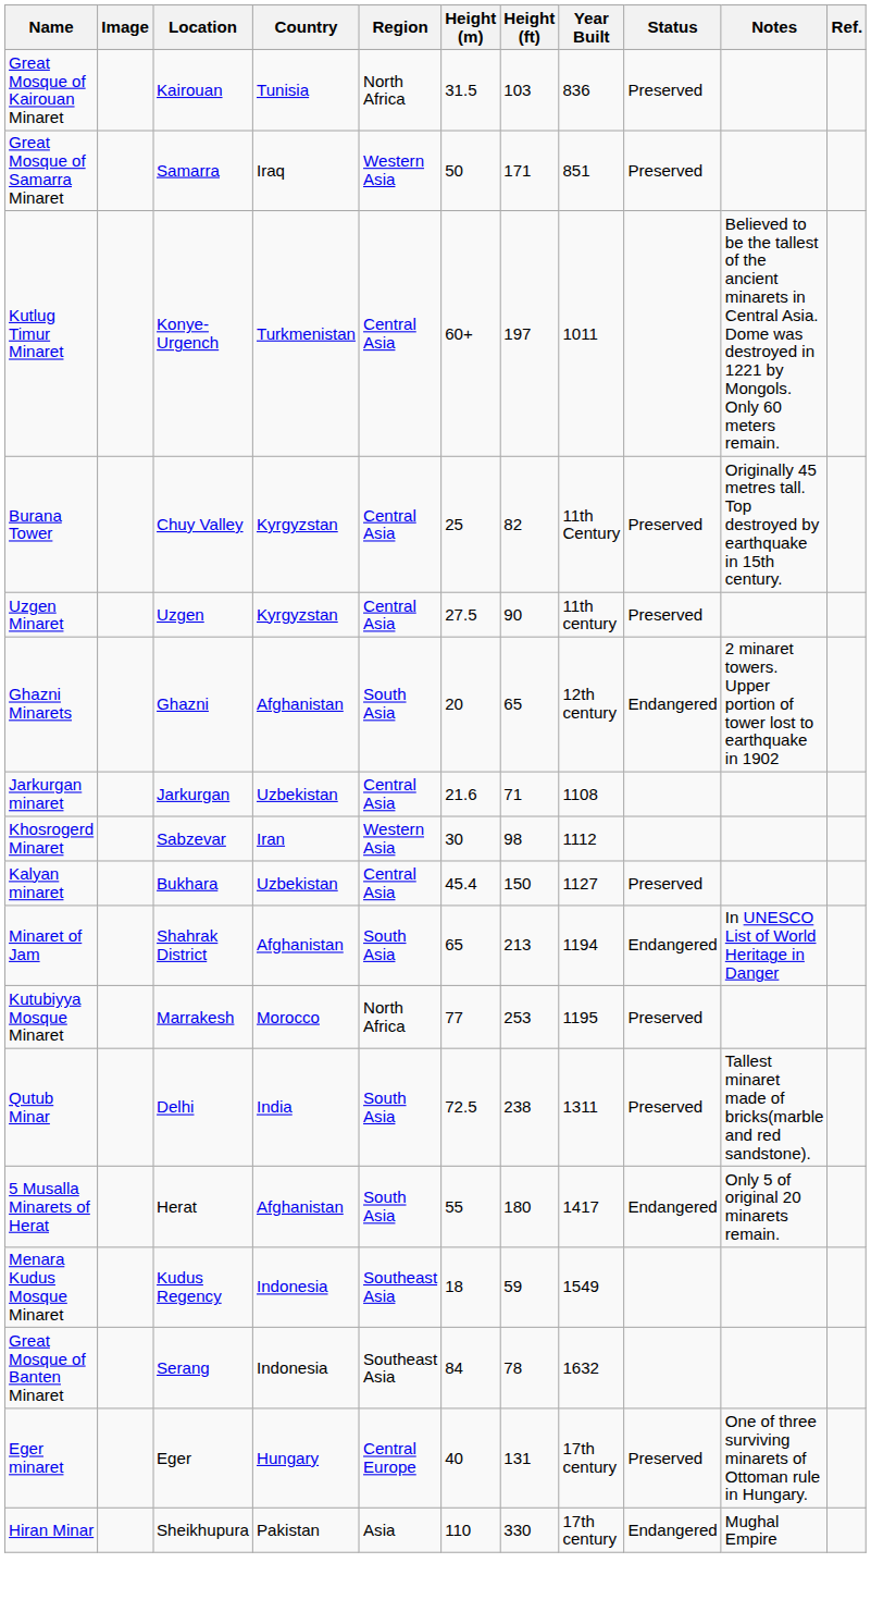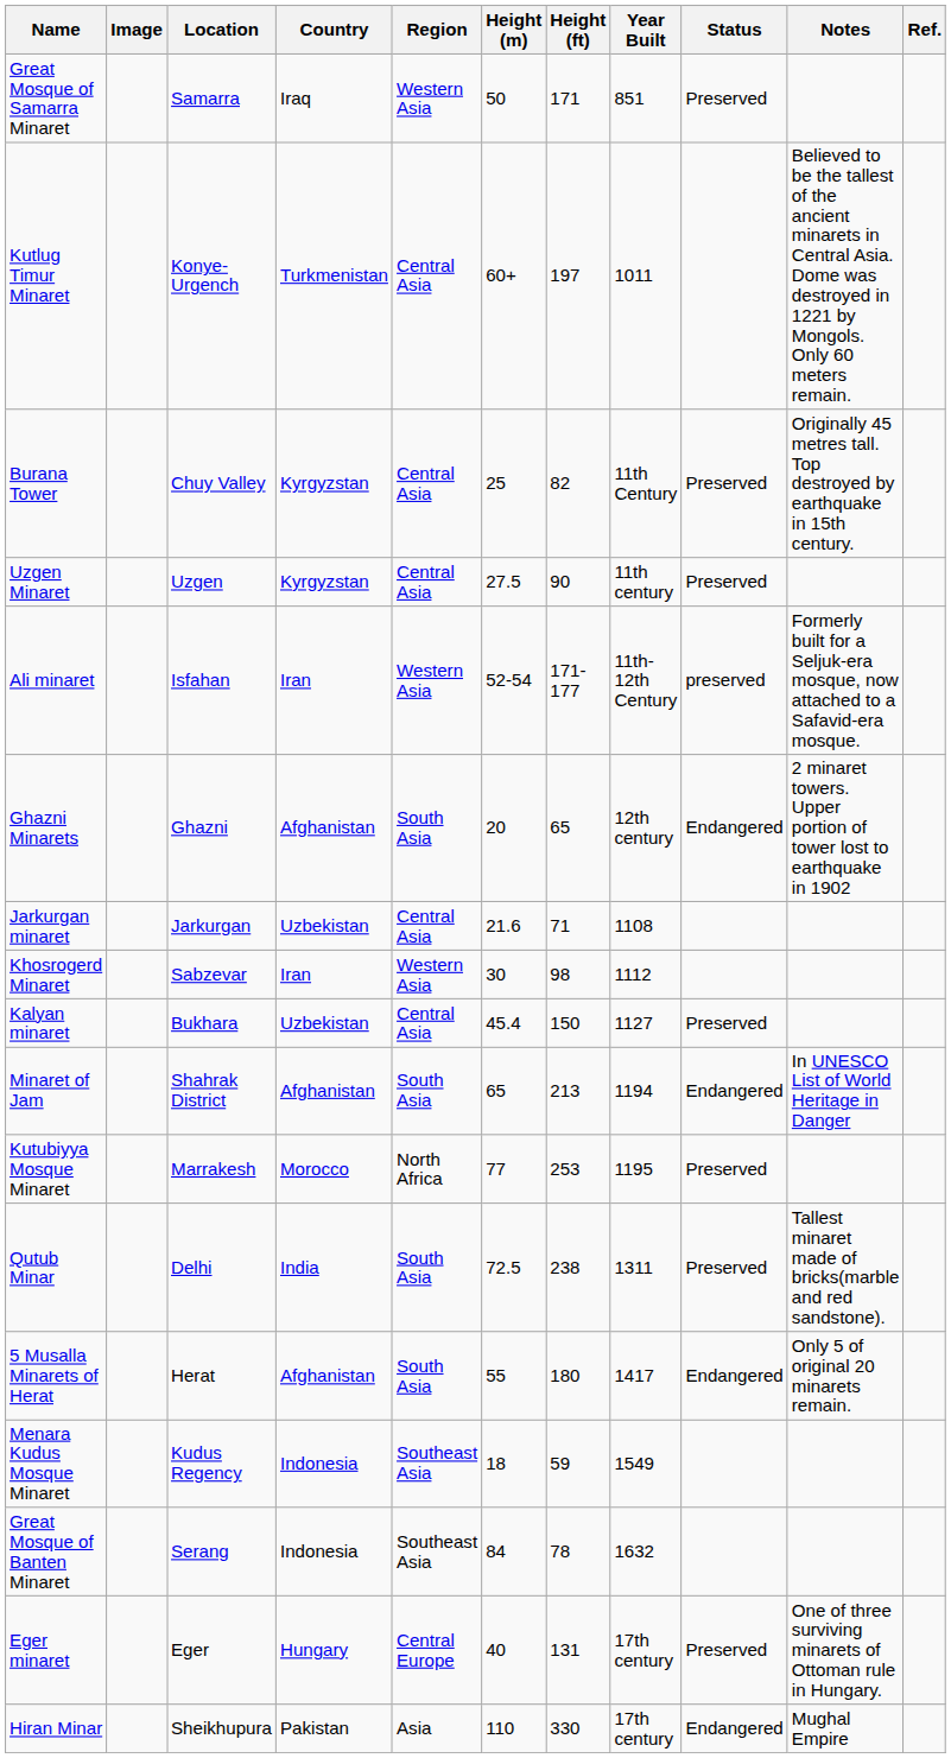- row: Great Mosque of Kairouan Minaret | Kairouan | Tunisia | North Africa | 31.5 | 103 | 836 | Preserved
+ row: Ali minaret | Isfahan | Iran | Western Asia | 52-54 | 171-177 | 11th-12th Century | preserved | Formerly built for a Seljuk-era mosque, now attached to a Safavid-era mosque.
